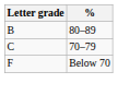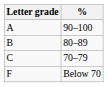+ row: A | 90–100
